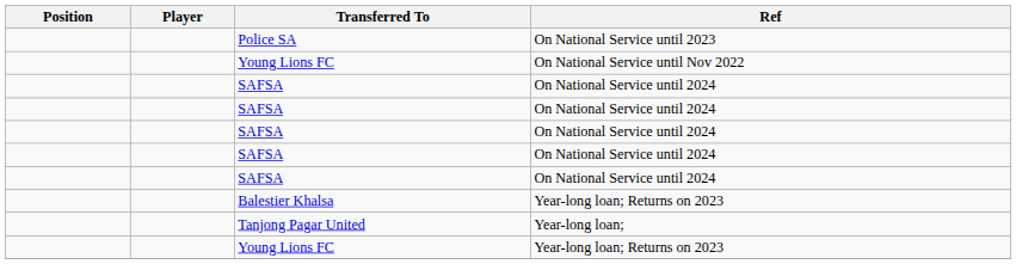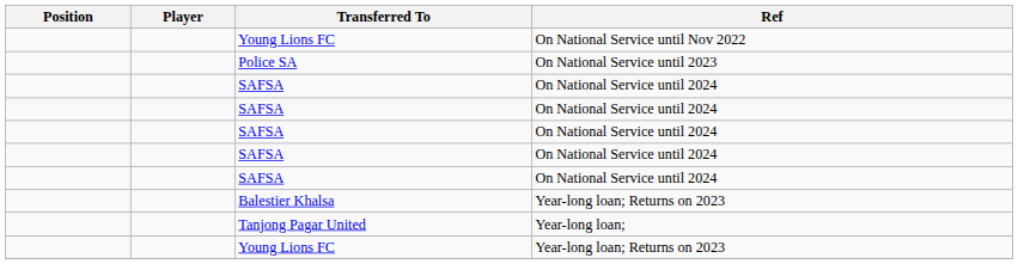rows swapped: Young Lions FC / On National Service until Nov 2022 <-> Police SA
